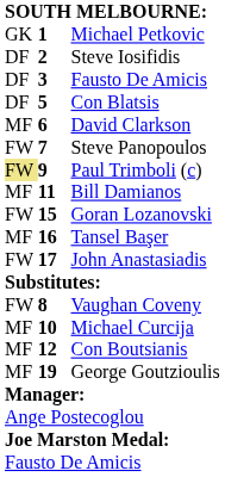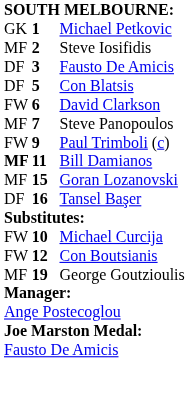Steve Iosifidis | column 1: DF -> MF
David Clarkson | column 1: MF -> FW
Steve Panopoulos | column 1: FW -> MF
Paul Trimboli (c) | column 1: khaki background -> no background
Bill Damianos | column 1: normal -> bold
Goran Lozanovski | column 1: FW -> MF
Tansel Başer | column 1: MF -> DF
- row: FW | 17 | John Anastasiadis
- row: FW | 8 | Vaughan Coveny
Michael Curcija | column 1: MF -> FW
Con Boutsianis | column 1: MF -> FW
